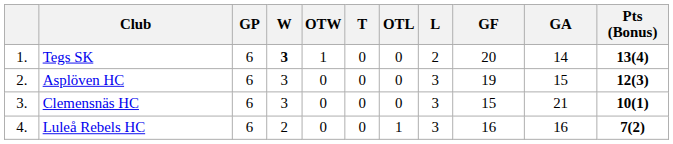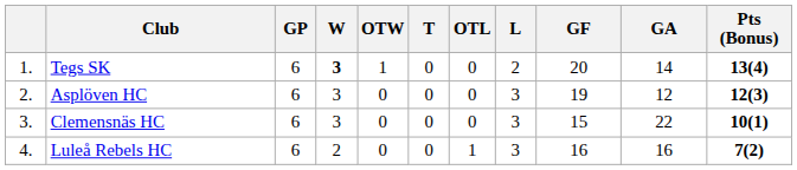Asplöven HC | GA: 15 -> 12
Clemensnäs HC | GA: 21 -> 22
